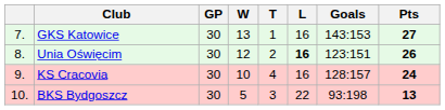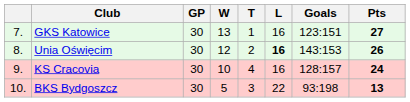GKS Katowice | Goals: 143:153 -> 123:151
Unia Oświęcim | Goals: 123:151 -> 143:153
